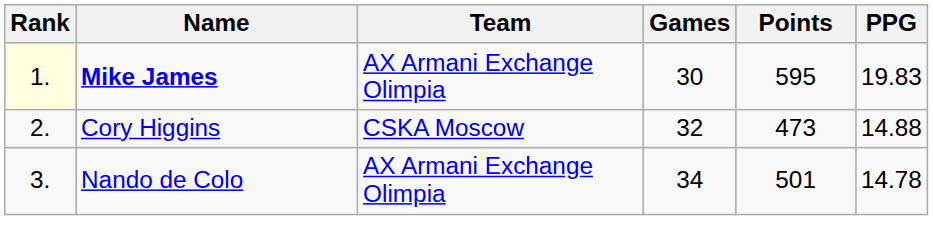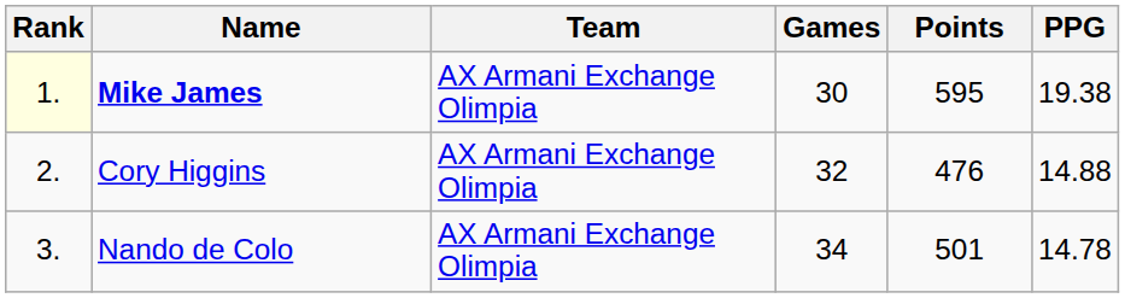Mike James | PPG: 19.83 -> 19.38
Cory Higgins | Team: CSKA Moscow -> AX Armani Exchange Olimpia
Cory Higgins | Points: 473 -> 476
